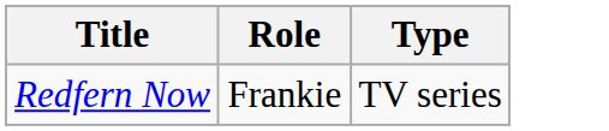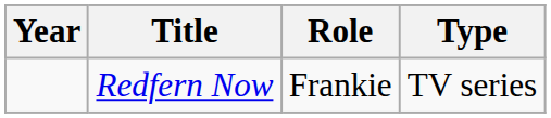+ column: Year
